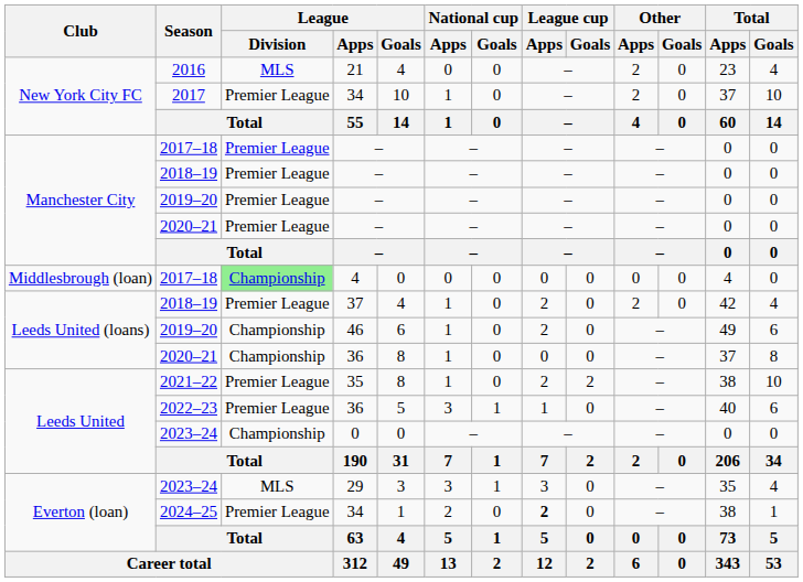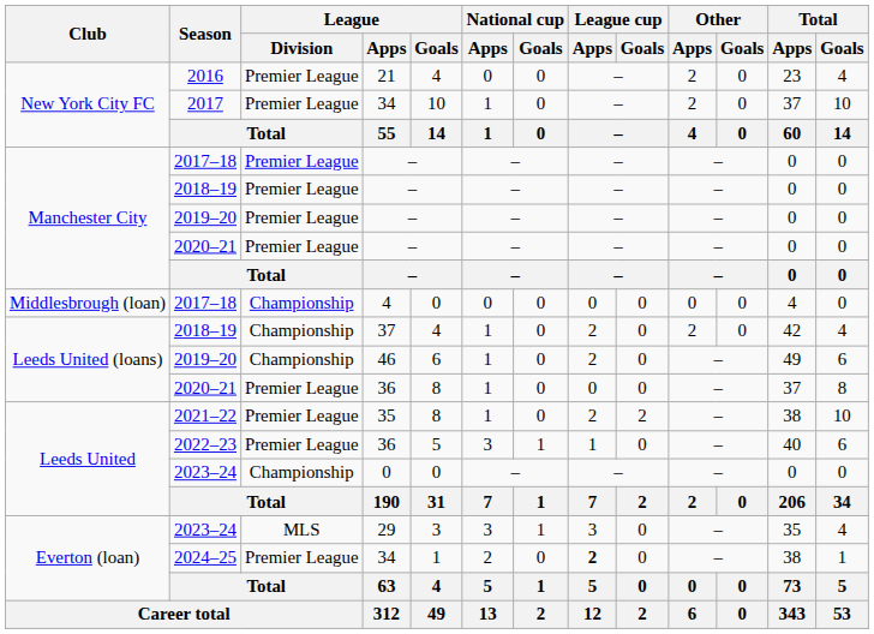2016 | League / Division: MLS -> Premier League
2017–18 / 4 | League / Division: lightgreen background -> no background
2018–19 / 37 | League / Division: Premier League -> Championship
2020–21 / 36 | League / Division: Championship -> Premier League
